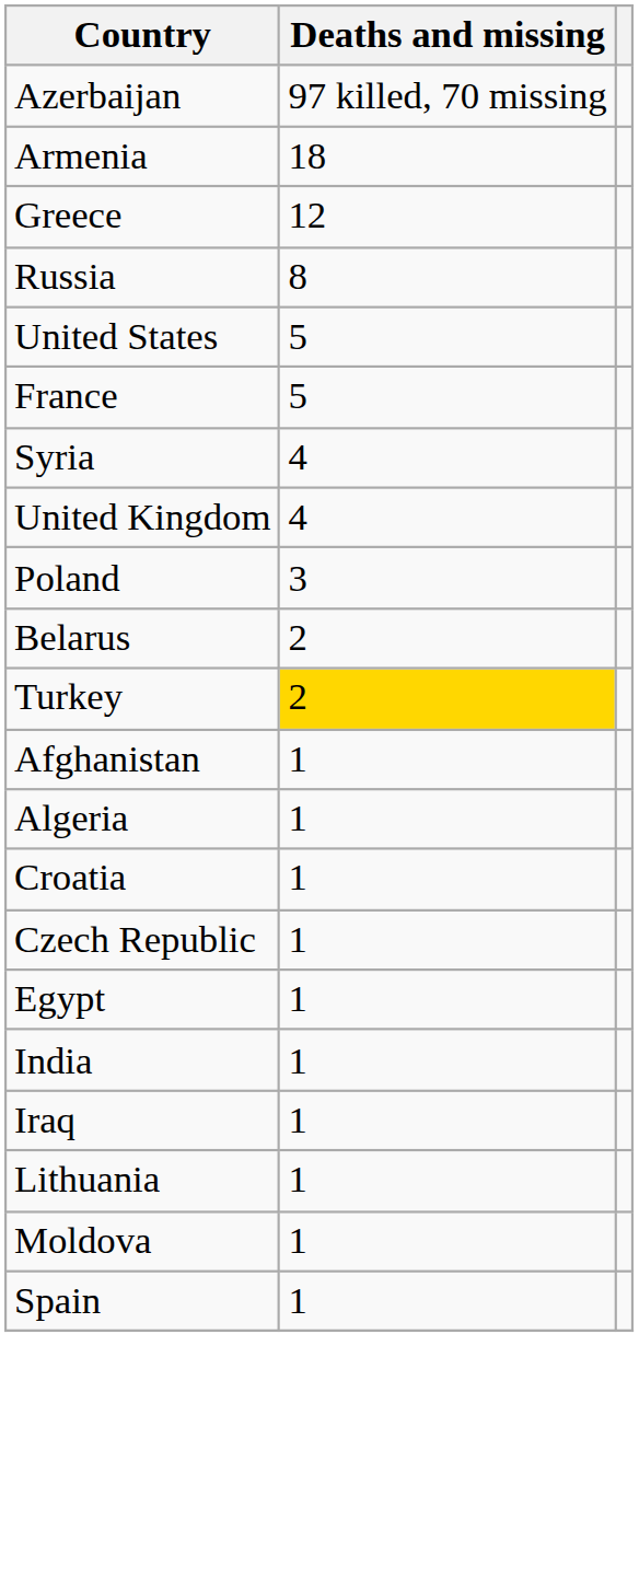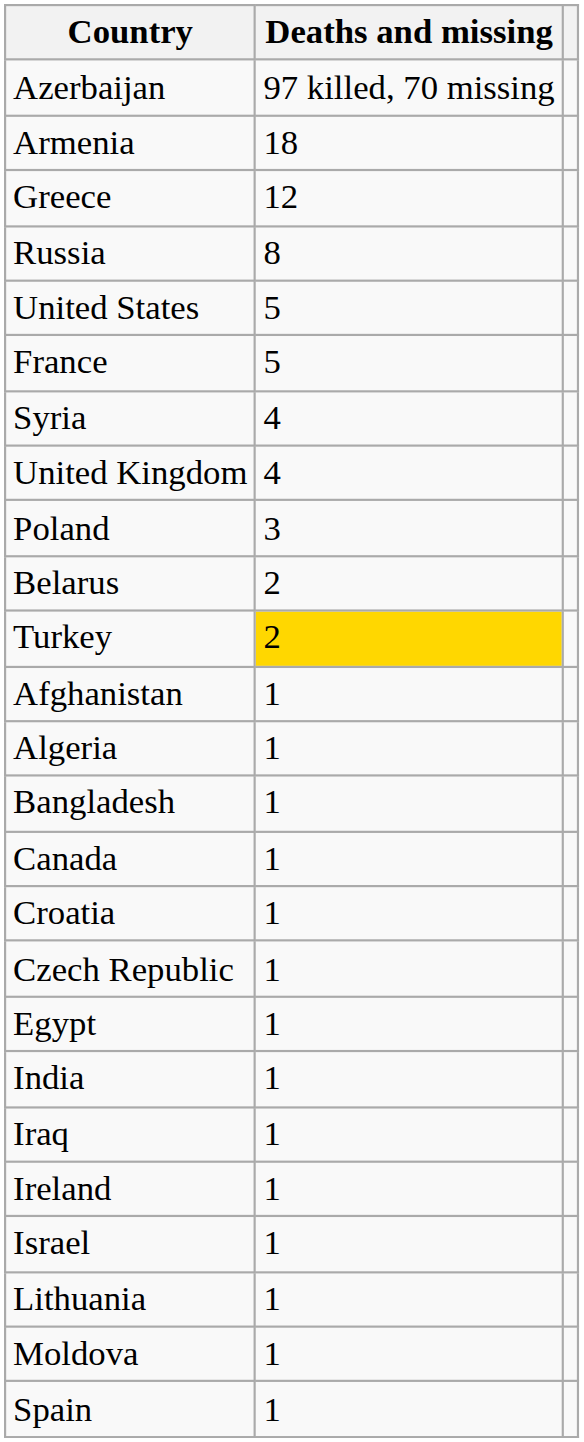+ row: Bangladesh | 1
+ row: Canada | 1
+ row: Ireland | 1
+ row: Israel | 1
